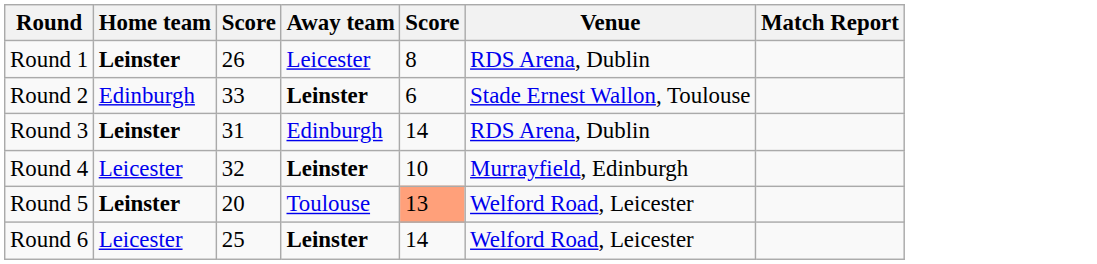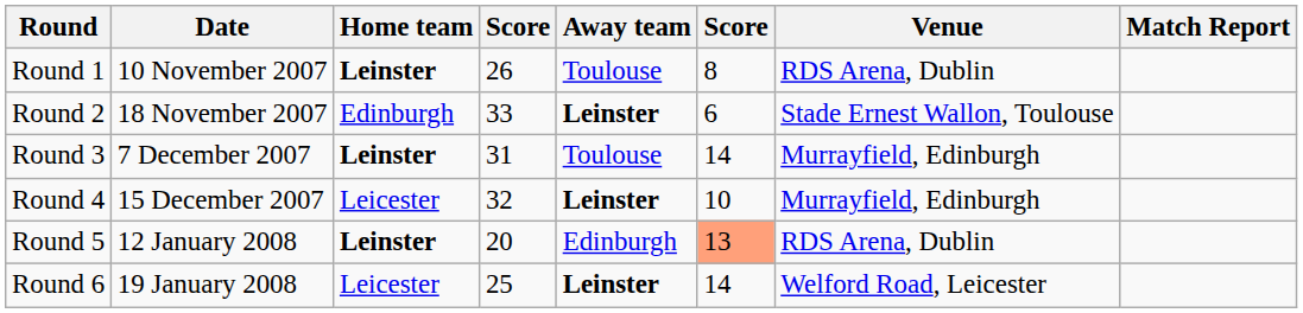+ column: Date | 10 November 2007 | 18 November 2007 | 7 December 2007 | 15 December 2007 | 12 January 2008 | 19 January 2008
Round 1 | Away team: Leicester -> Toulouse
Round 3 | Away team: Edinburgh -> Toulouse
Round 3 | Venue: RDS Arena, Dublin -> Murrayfield, Edinburgh
Round 5 | Away team: Toulouse -> Edinburgh
Round 5 | Venue: Welford Road, Leicester -> RDS Arena, Dublin
